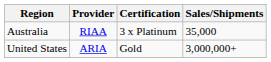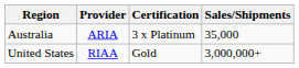Australia | Provider: RIAA -> ARIA
United States | Provider: ARIA -> RIAA
